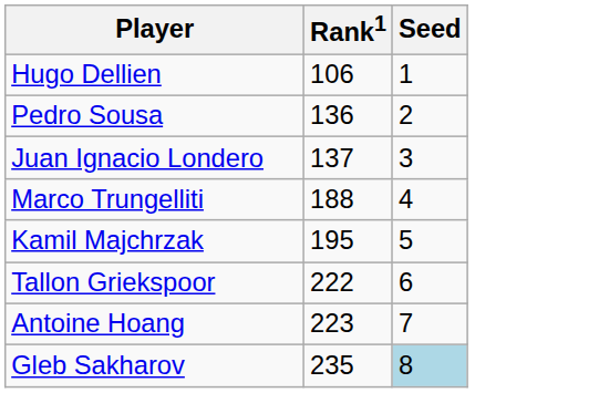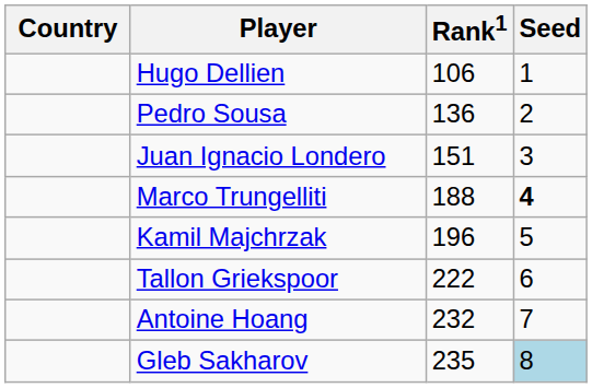+ column: Country
Juan Ignacio Londero | Rank1: 137 -> 151
Marco Trungelliti | Seed: normal -> bold
Kamil Majchrzak | Rank1: 195 -> 196
Antoine Hoang | Rank1: 223 -> 232
